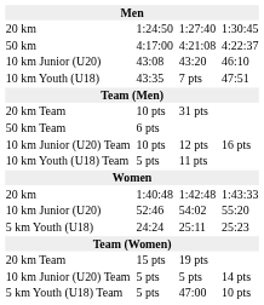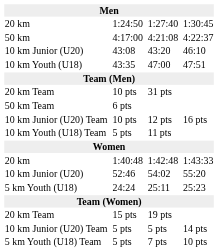43:35 | column 5: 7 pts -> 47:00
5 km Youth (U18) Team / 5 pts | column 5: 47:00 -> 7 pts
